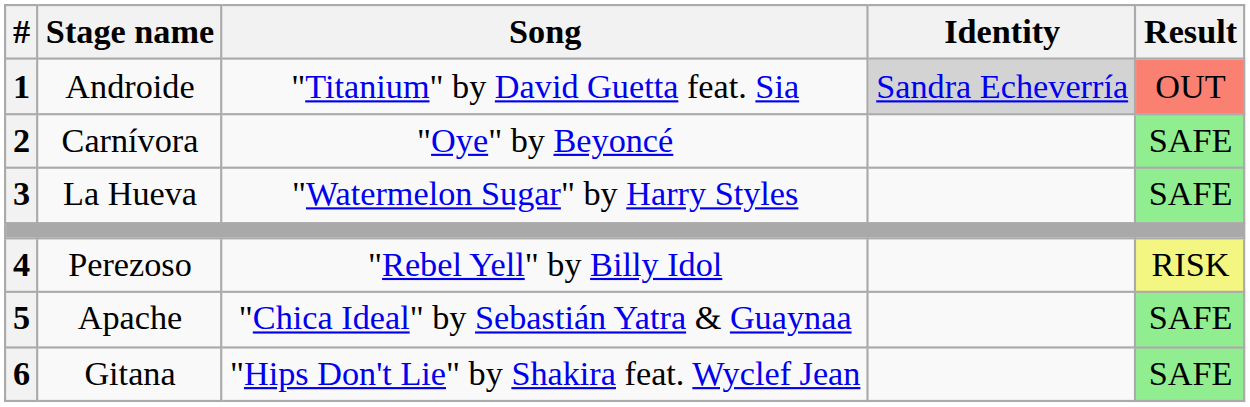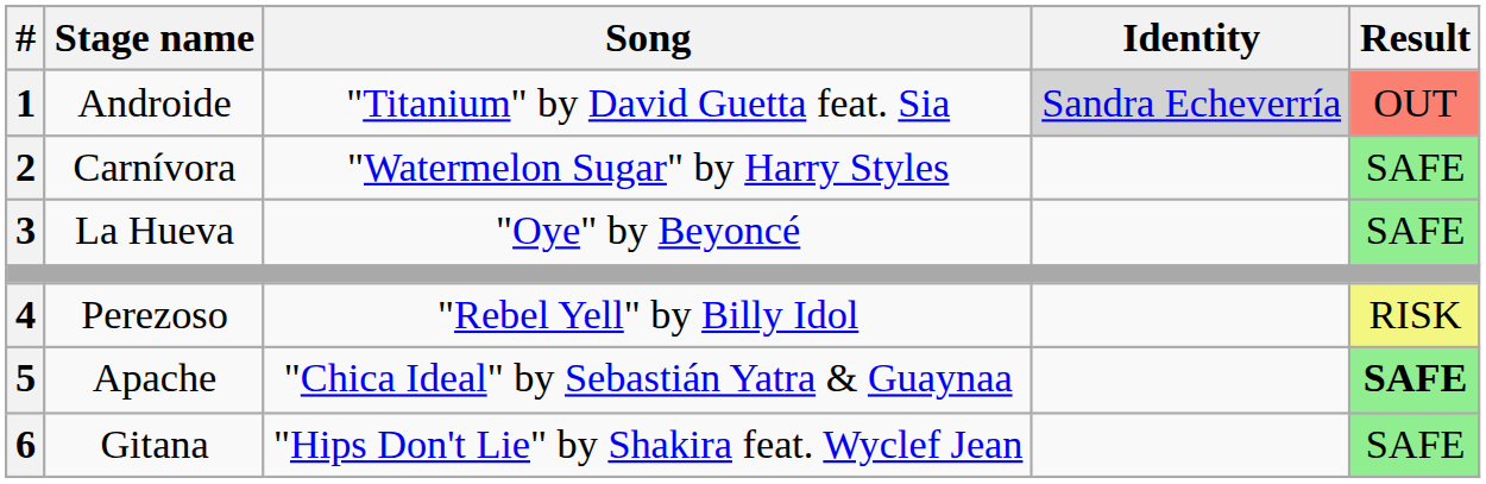Carnívora | Song: "Oye" by Beyoncé -> "Watermelon Sugar" by Harry Styles
La Hueva | Song: "Watermelon Sugar" by Harry Styles -> "Oye" by Beyoncé
Apache | Result: normal -> bold
